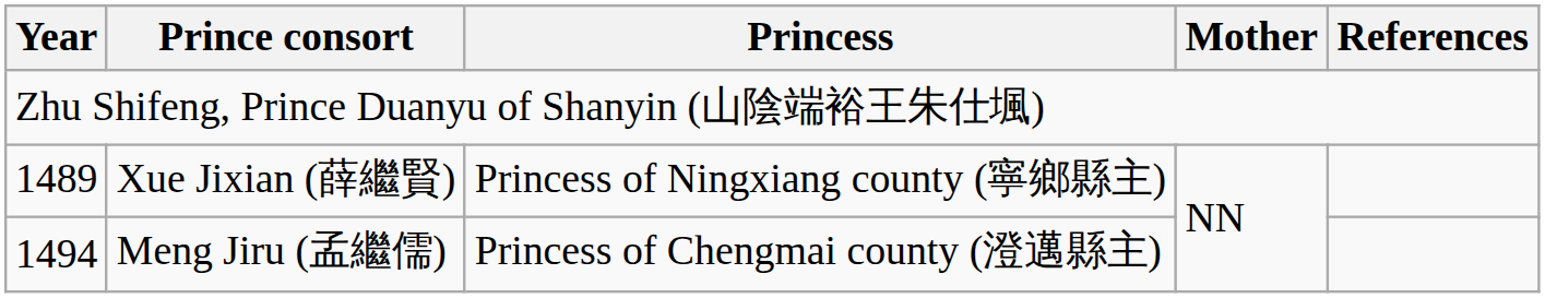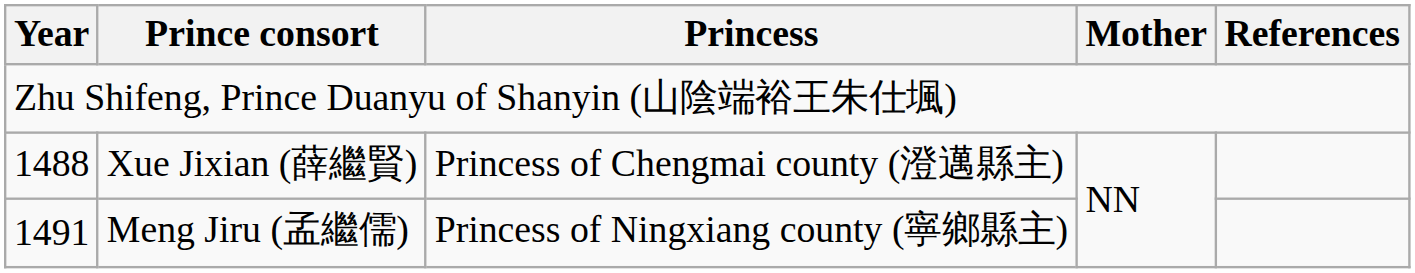Xue Jixian (薛繼賢) | Year: 1489 -> 1488
Xue Jixian (薛繼賢) | Princess: Princess of Ningxiang county (寧鄉縣主) -> Princess of Chengmai county (澄邁縣主)
Meng Jiru (孟繼儒) | Year: 1494 -> 1491
Meng Jiru (孟繼儒) | Princess: Princess of Chengmai county (澄邁縣主) -> Princess of Ningxiang county (寧鄉縣主)
